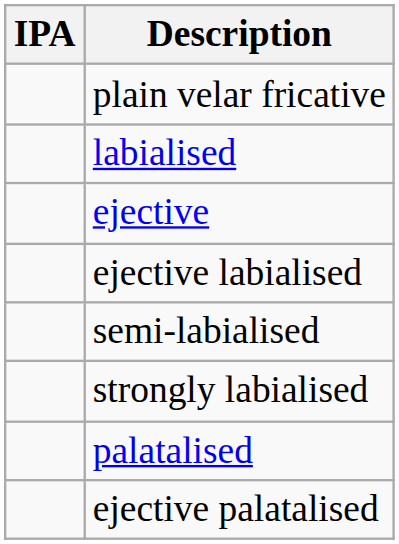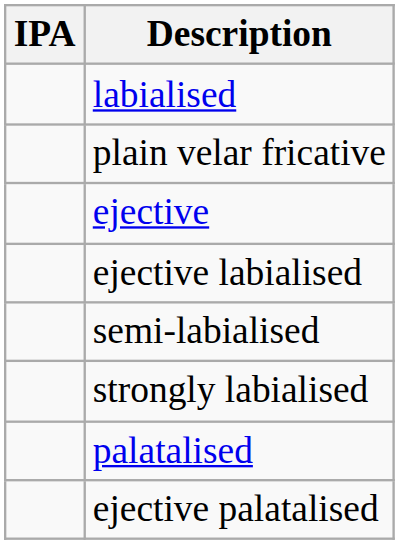rows swapped: plain velar fricative <-> labialised
